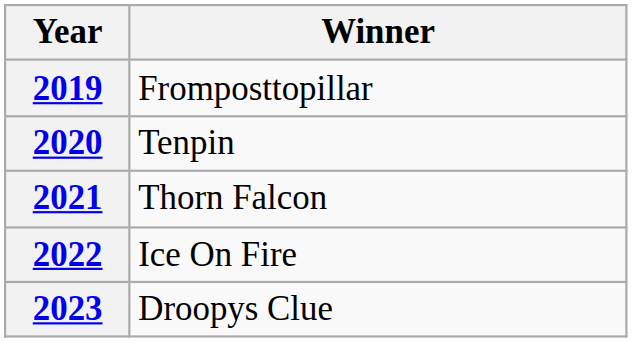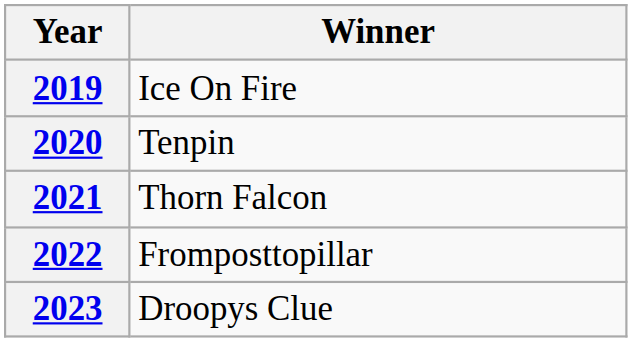2019 | Winner: Fromposttopillar -> Ice On Fire
2022 | Winner: Ice On Fire -> Fromposttopillar
